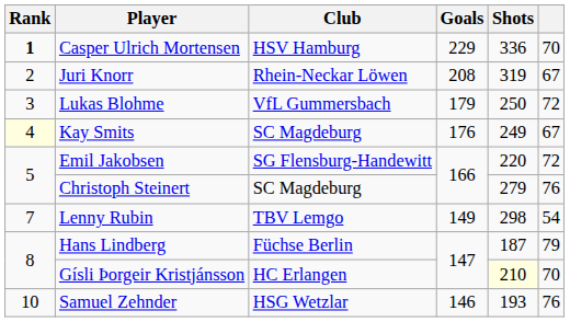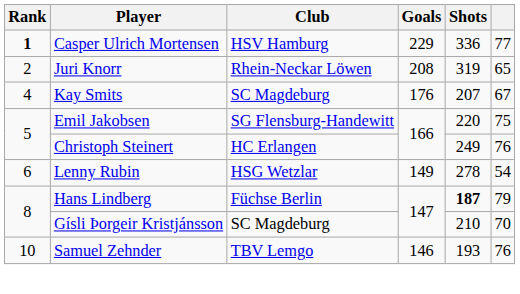Casper Ulrich Mortensen | column 6: 70 -> 77
Juri Knorr | column 6: 67 -> 65
- row: 3 | Lukas Blohme | VfL Gummersbach | 179 | 250 | 72
Kay Smits | Rank: lightyellow background -> no background
Kay Smits | Shots: 249 -> 207
Emil Jakobsen | column 6: 72 -> 75
Christoph Steinert | Club: SC Magdeburg -> HC Erlangen
Christoph Steinert | Shots: 279 -> 249
Lenny Rubin | Rank: 7 -> 6
Lenny Rubin | Club: TBV Lemgo -> HSG Wetzlar
Lenny Rubin | Shots: 298 -> 278
Hans Lindberg | Shots: normal -> bold
Gísli Þorgeir Kristjánsson | Club: HC Erlangen -> SC Magdeburg
Gísli Þorgeir Kristjánsson | Shots: lightyellow background -> no background
Samuel Zehnder | Club: HSG Wetzlar -> TBV Lemgo
